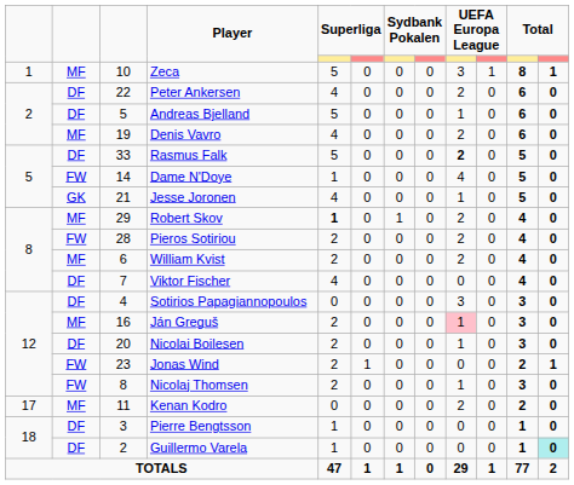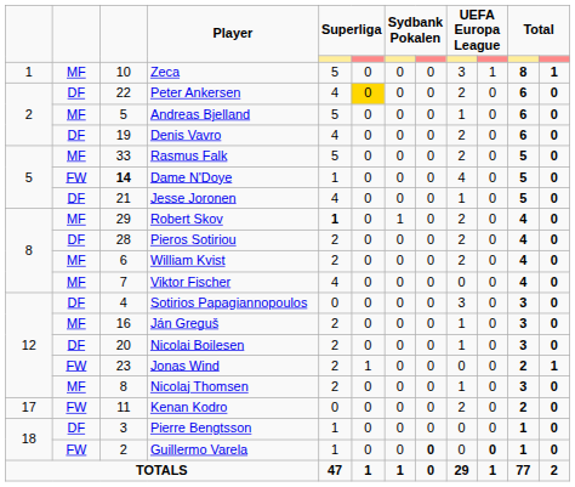Peter Ankersen | column 6: no background -> gold background
Andreas Bjelland | column 2: DF -> MF
Denis Vavro | column 2: MF -> DF
Rasmus Falk | column 2: DF -> MF
Rasmus Falk | column 9: bold -> normal
Dame N'Doye | column 3: normal -> bold
Jesse Joronen | column 2: GK -> DF
Pieros Sotiriou | column 2: FW -> DF
Viktor Fischer | column 2: DF -> MF
Ján Greguš | column 9: pink background -> no background
Nicolaj Thomsen | column 2: FW -> MF
Kenan Kodro | column 2: MF -> FW
Guillermo Varela | column 2: DF -> FW
Guillermo Varela | column 8: normal -> bold
Guillermo Varela | column 10: normal -> bold
Guillermo Varela | column 12: paleturquoise background -> no background
